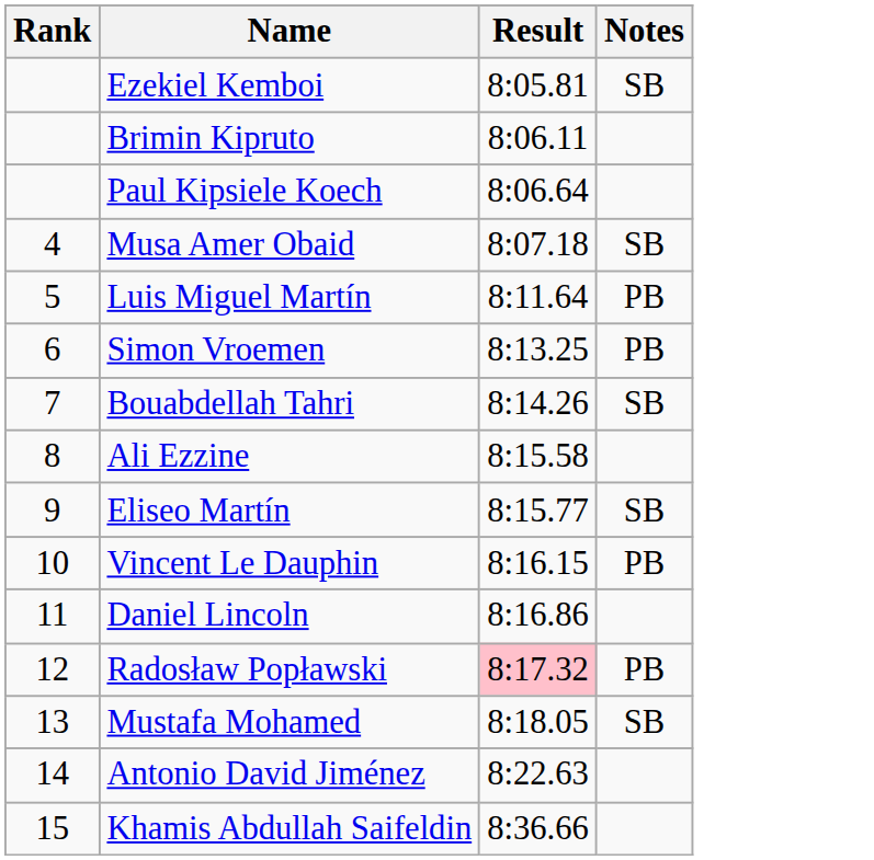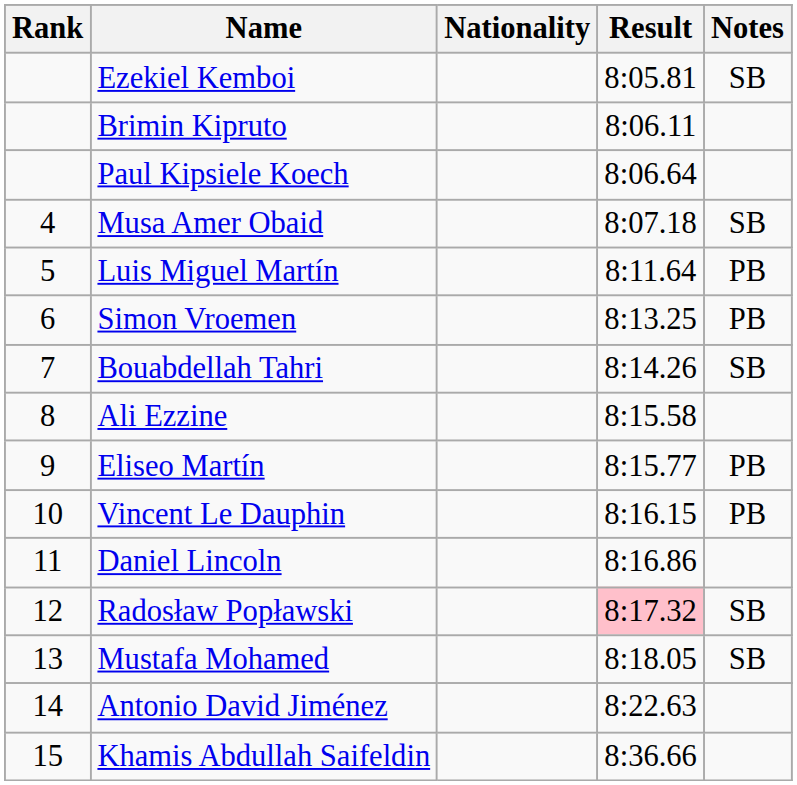+ column: Nationality
Eliseo Martín | Notes: SB -> PB
Radosław Popławski | Notes: PB -> SB
